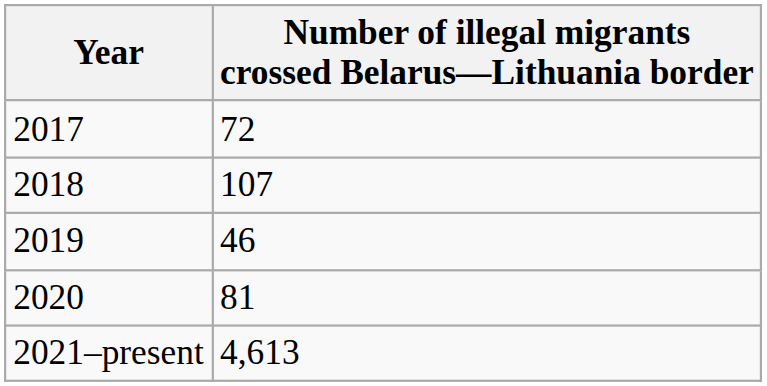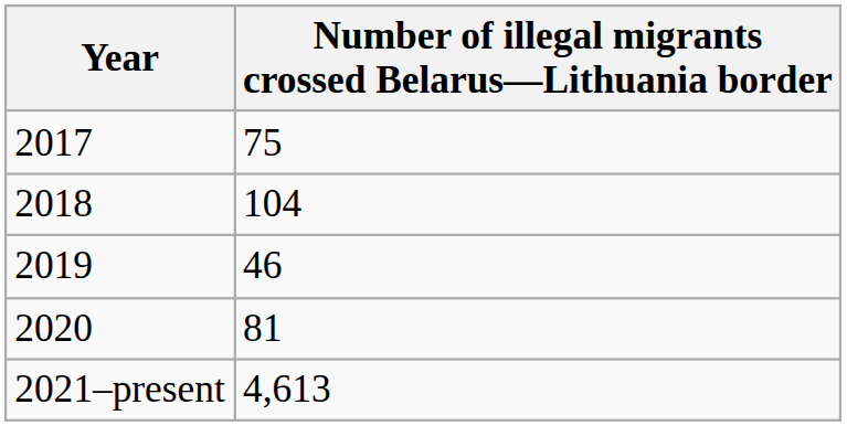2017 | Number of illegal migrants crossed Belarus—Lithuania border: 72 -> 75
2018 | Number of illegal migrants crossed Belarus—Lithuania border: 107 -> 104
